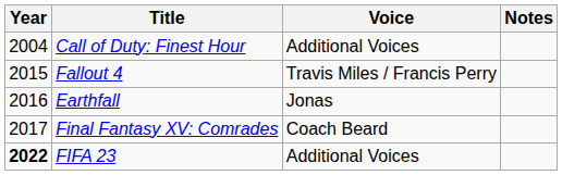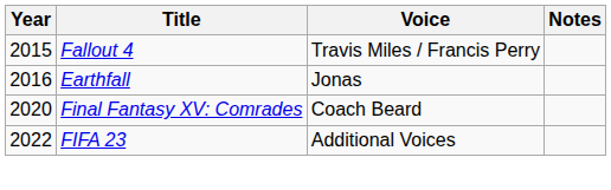- row: 2004 | Call of Duty: Finest Hour | Additional Voices
Final Fantasy XV: Comrades | Year: 2017 -> 2020
FIFA 23 | Year: bold -> normal
